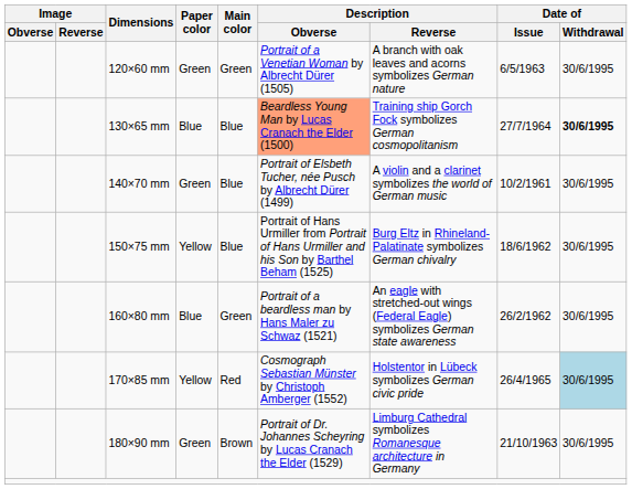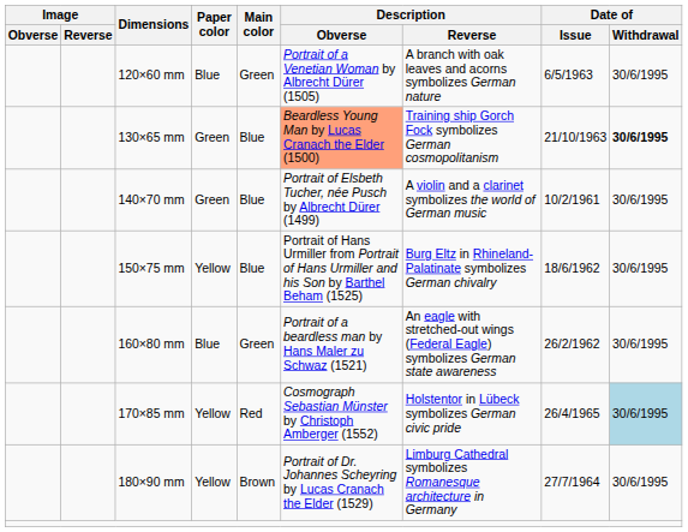120×60 mm | Paper color: Green -> Blue
130×65 mm | Paper color: Blue -> Green
130×65 mm | Date of / Issue: 27/7/1964 -> 21/10/1963
180×90 mm | Paper color: Green -> Yellow
180×90 mm | Date of / Issue: 21/10/1963 -> 27/7/1964
